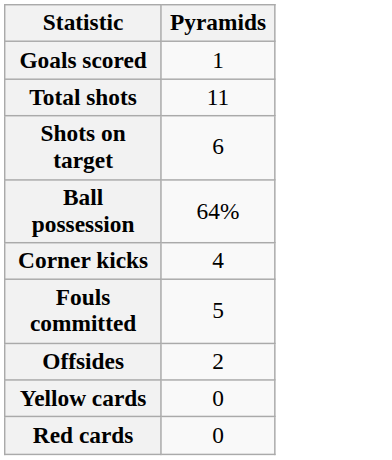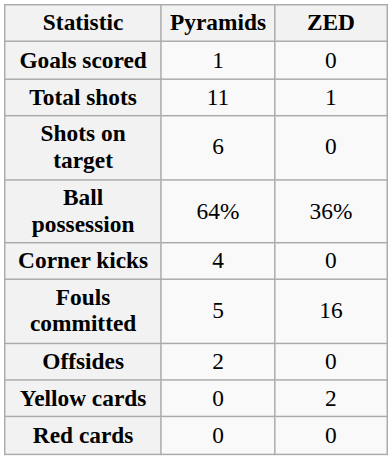+ column: ZED | 0 | 1 | 0 | 36% | 0 | 16 | 0 | 2 | 0
